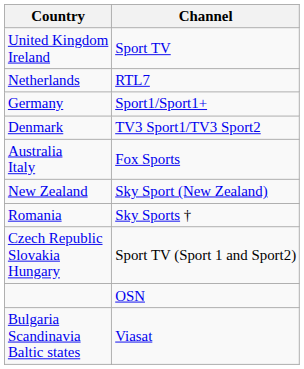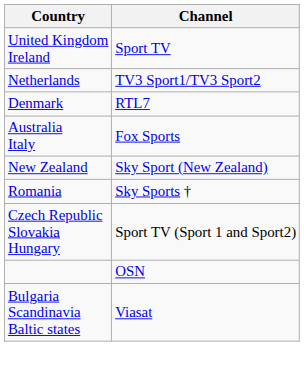Netherlands | Channel: RTL7 -> TV3 Sport1/TV3 Sport2
- row: Germany | Sport1/Sport1+
Denmark | Channel: TV3 Sport1/TV3 Sport2 -> RTL7
